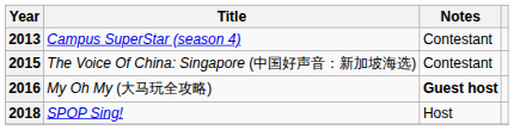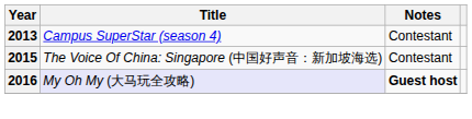2016 | Title: no background -> lavender background
- row: 2018 | SPOP Sing! | Host
